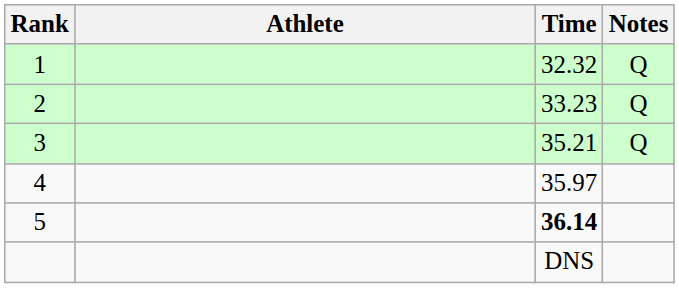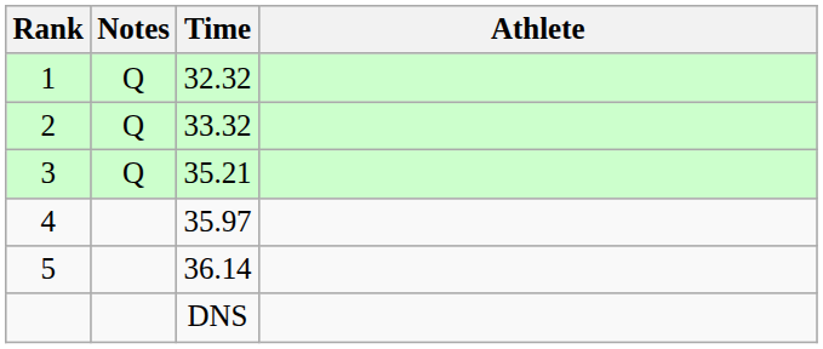columns swapped: Athlete <-> Notes
2 | Time: 33.23 -> 33.32
5 | Time: bold -> normal
